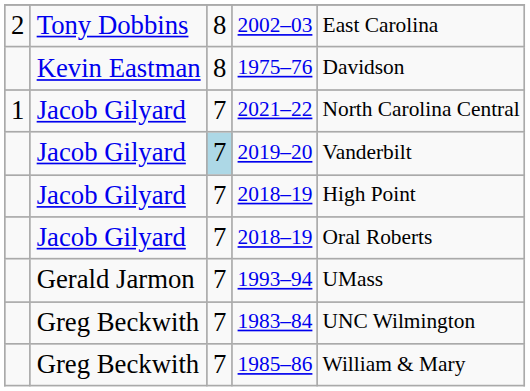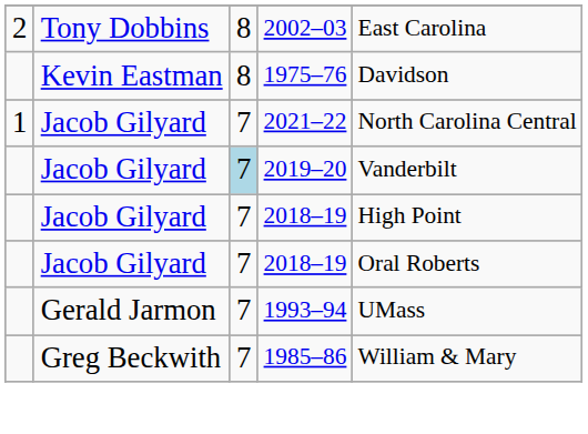- row: Greg Beckwith | 7 | 1983–84 | UNC Wilmington
